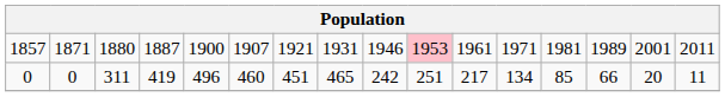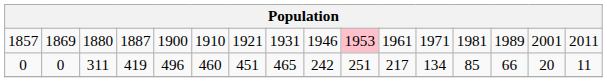1857 | column 2: 1871 -> 1869
1857 | column 6: 1907 -> 1910
